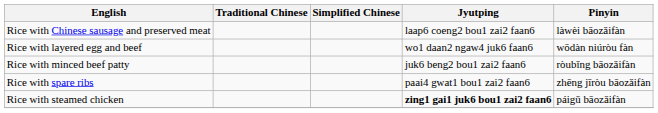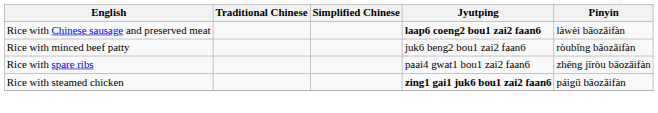Rice with Chinese sausage and preserved meat | Jyutping: normal -> bold
- row: Rice with layered egg and beef | wo1 daan2 ngaw4 juk6 faan6 | wōdàn niúròu fàn
